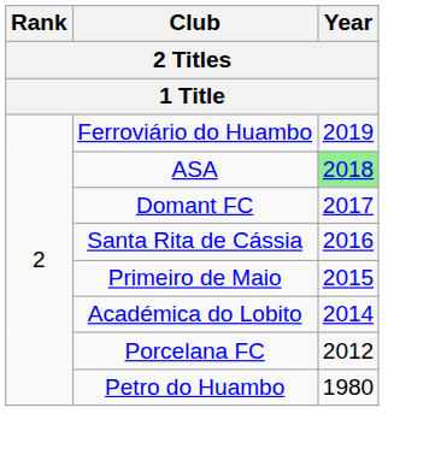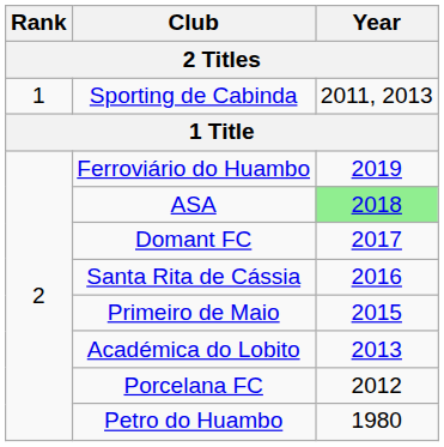+ row: 1 | Sporting de Cabinda | 2011, 2013
Académica do Lobito | Year: 2014 -> 2013
